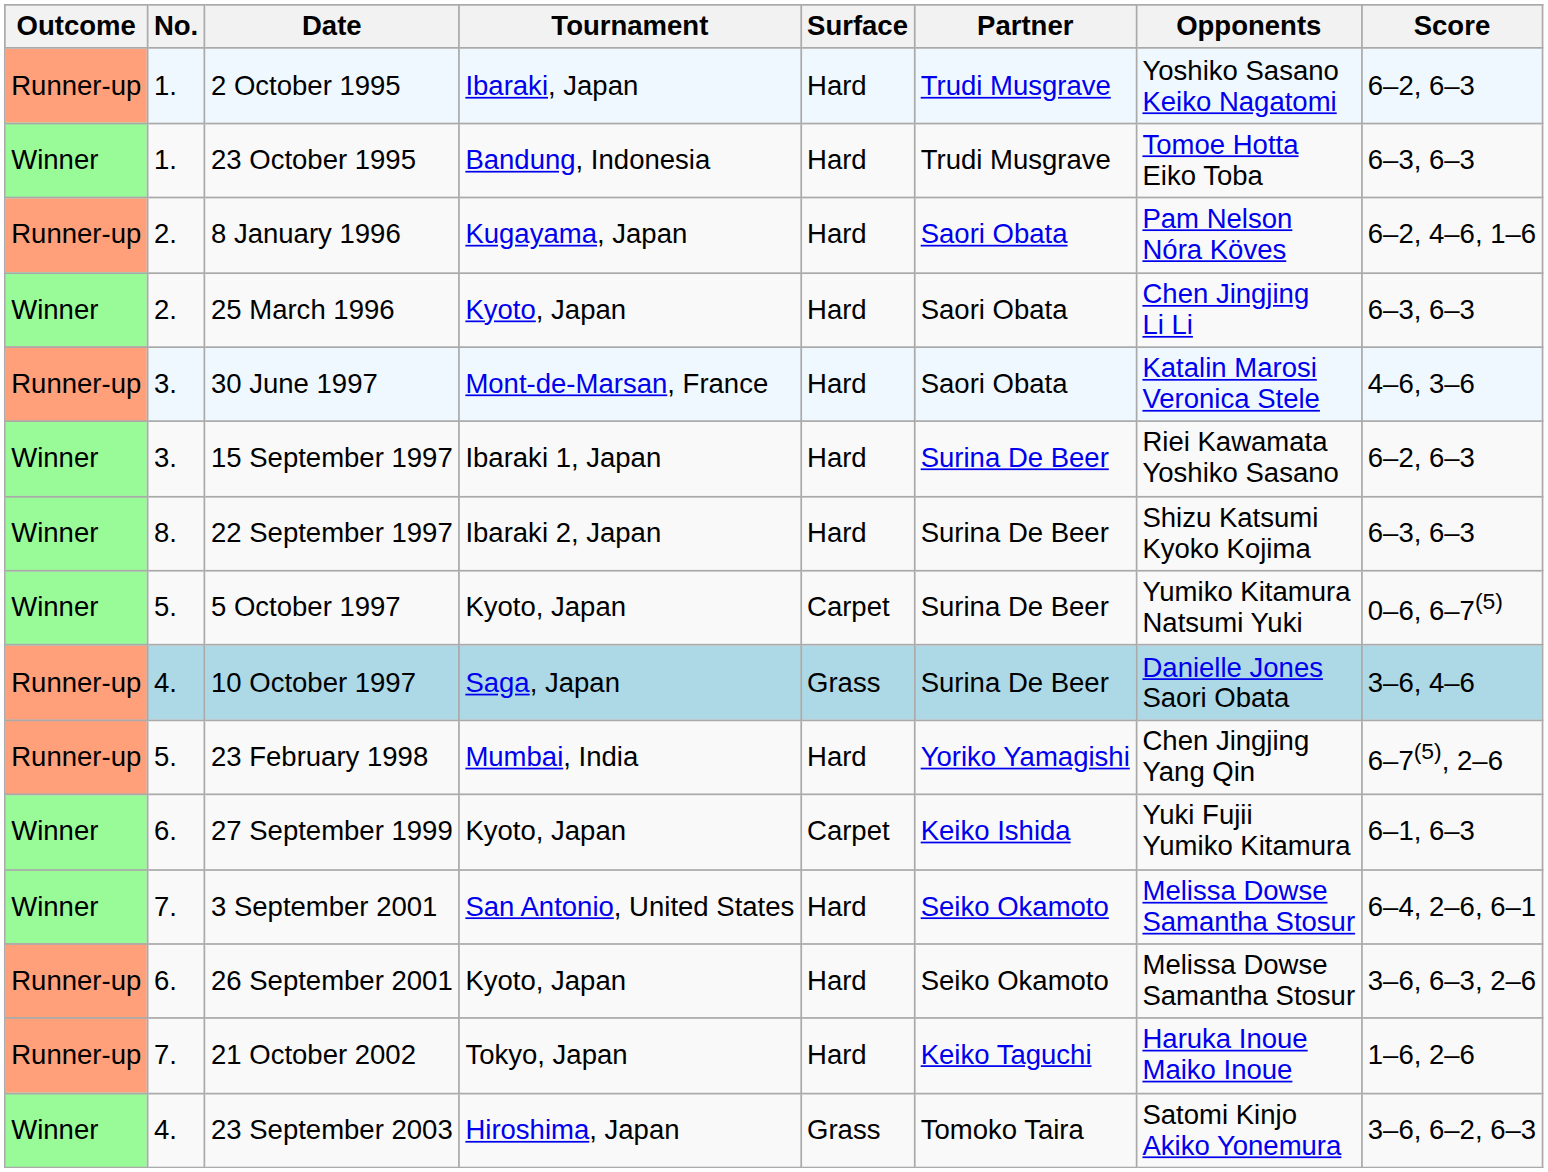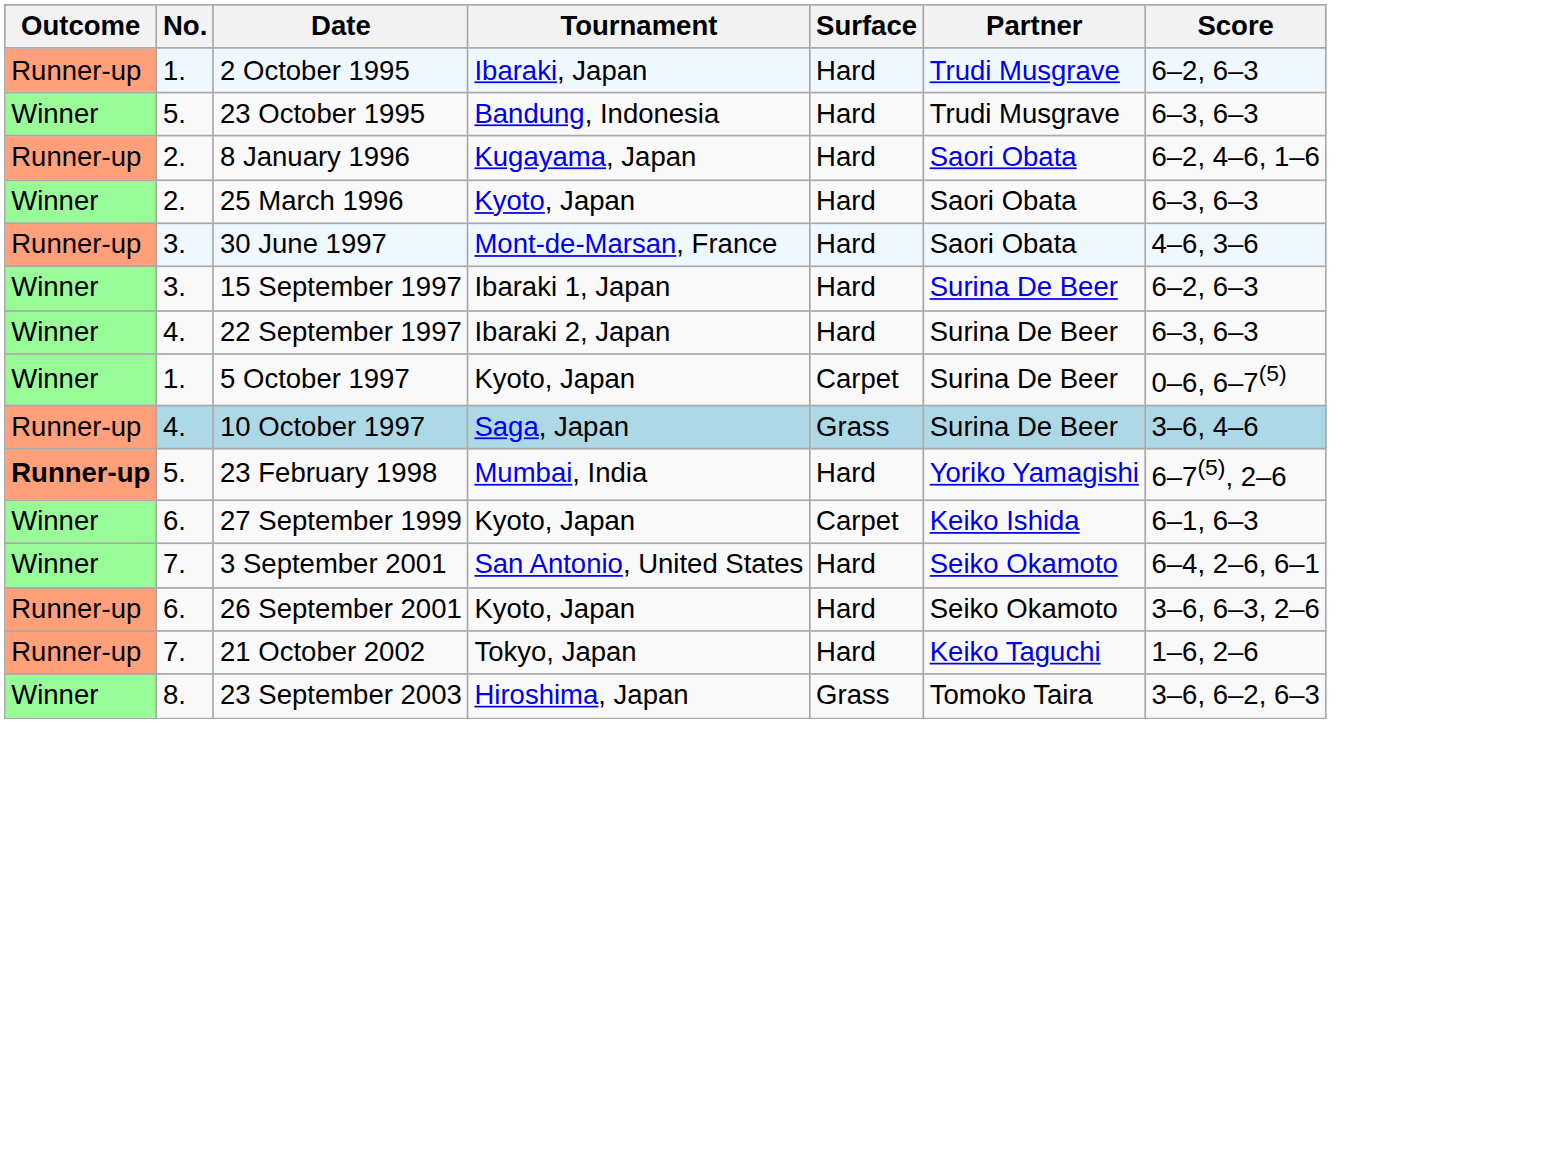- column: Opponents | Yoshiko Sasano Keiko Nagatomi | Tomoe Hotta Eiko Toba | Pam Nelson Nóra Köves | Chen Jingjing Li Li | Katalin Marosi Veronica Stele | Riei Kawamata Yoshiko Sasano | Shizu Katsumi Kyoko Kojima | Yumiko Kitamura Natsumi Yuki | Danielle Jones Saori Obata | Chen Jingjing Yang Qin | Yuki Fujii Yumiko Kitamura | Melissa Dowse Samantha Stosur | Melissa Dowse Samantha Stosur | Haruka Inoue Maiko Inoue | Satomi Kinjo Akiko Yonemura
23 October 1995 | No.: 1. -> 5.
22 September 1997 | No.: 8. -> 4.
5 October 1997 | No.: 5. -> 1.
23 February 1998 | Outcome: normal -> bold
23 September 2003 | No.: 4. -> 8.
